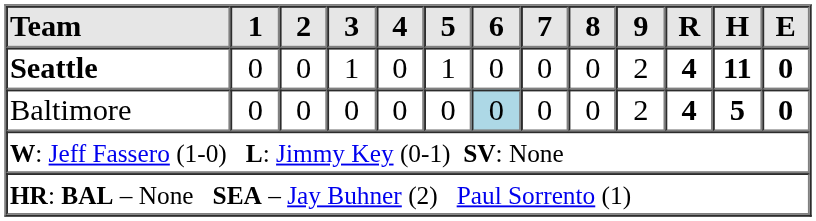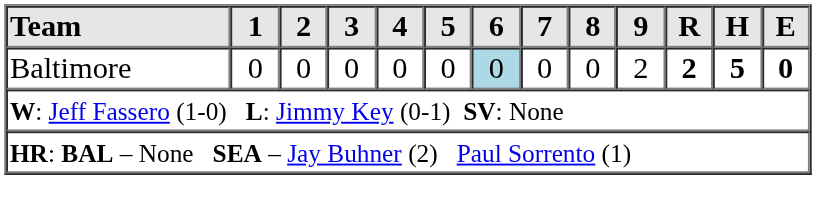- row: Seattle | 0 | 0 | 1 | 0 | 1 | 0 | 0 | 0 | 2 | 4 | 11 | 0
Baltimore | R: 4 -> 2
